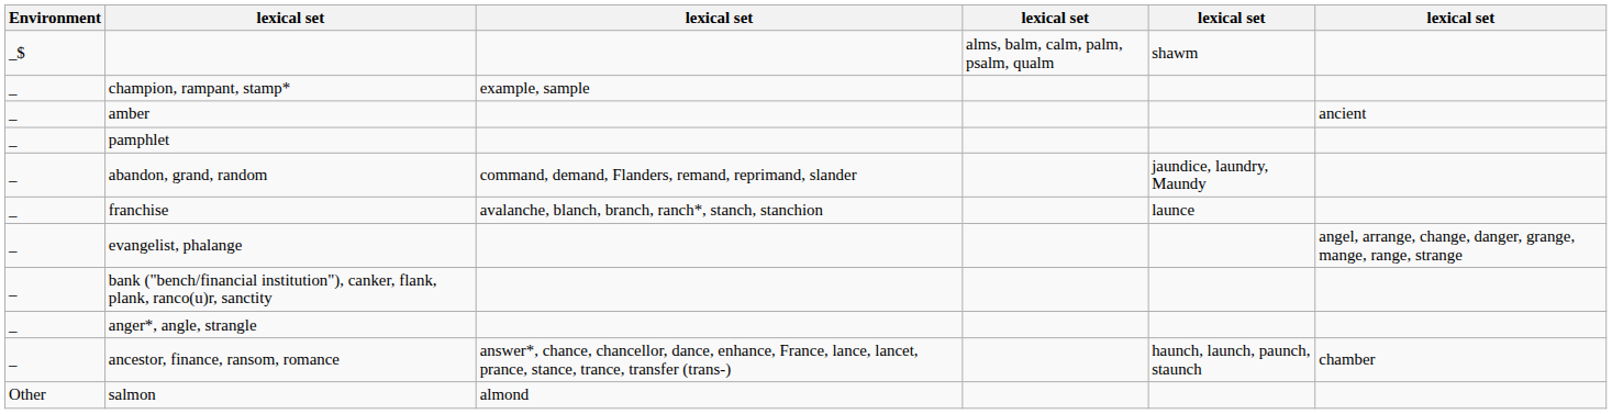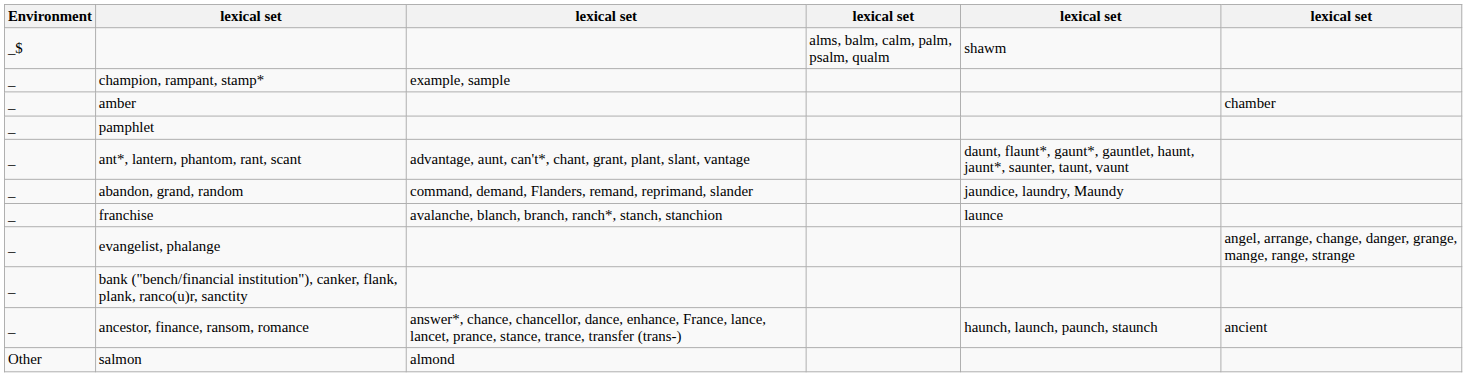amber | column 6: ancient -> chamber
+ row: _ | ant*, lantern, phantom, rant, scant | advantage, aunt, can't*, chant, grant, plant, slant, vantage | daunt, flaunt*, gaunt*, gauntlet, haunt, jaunt*, saunter, taunt, vaunt
- row: _ | anger*, angle, strangle
ancestor, finance, ransom, romance | column 6: chamber -> ancient
